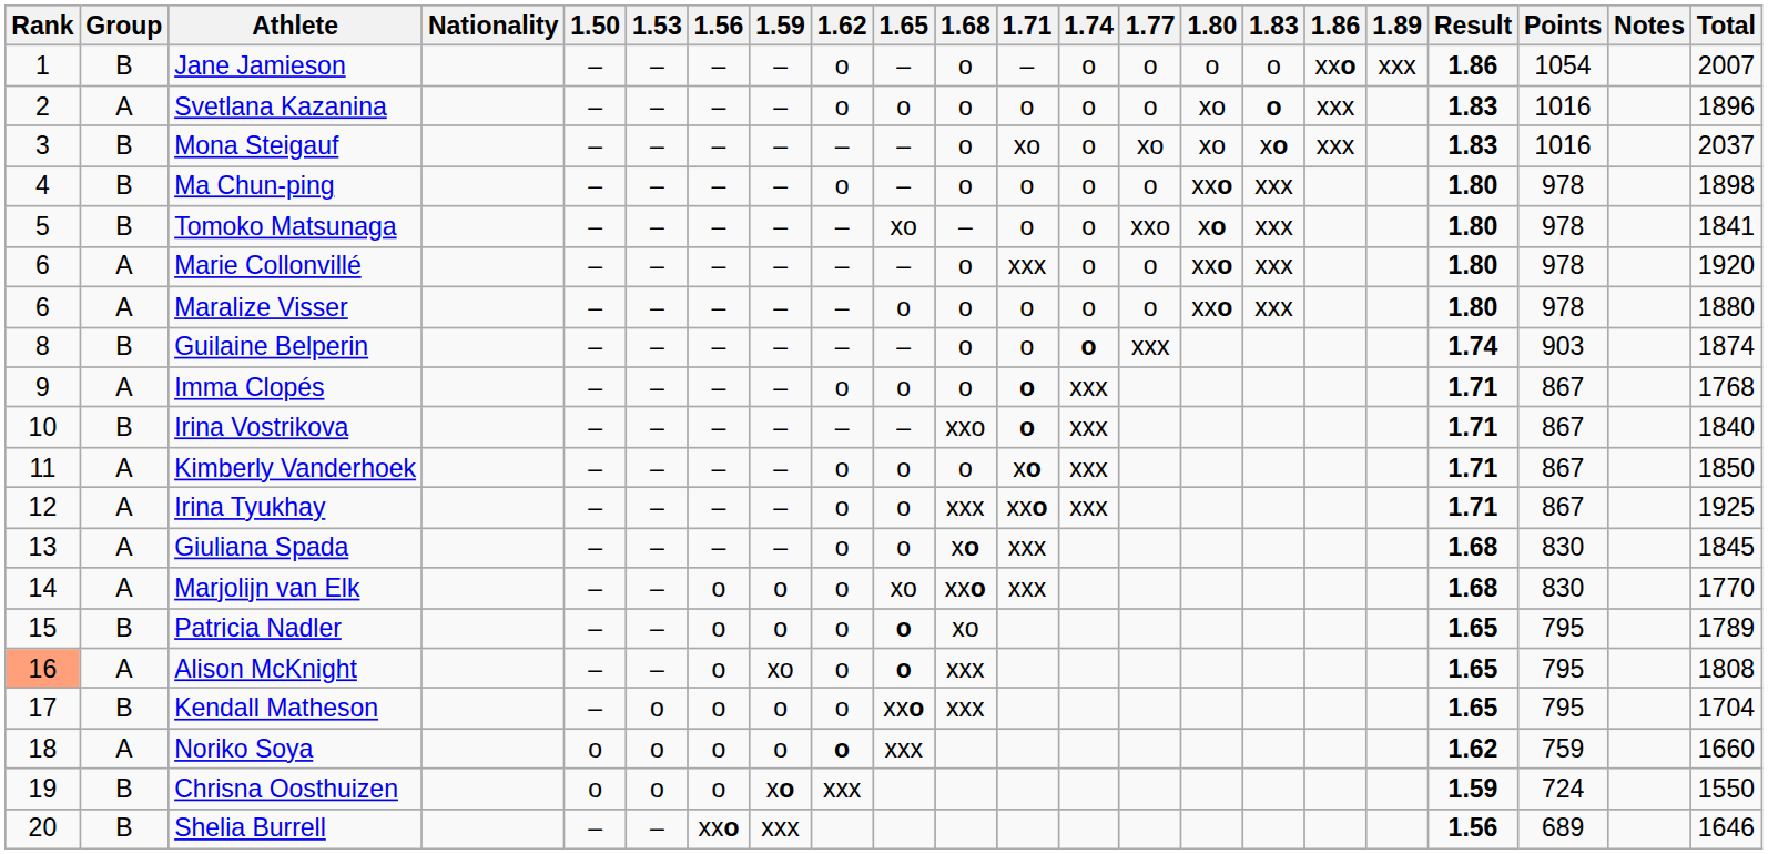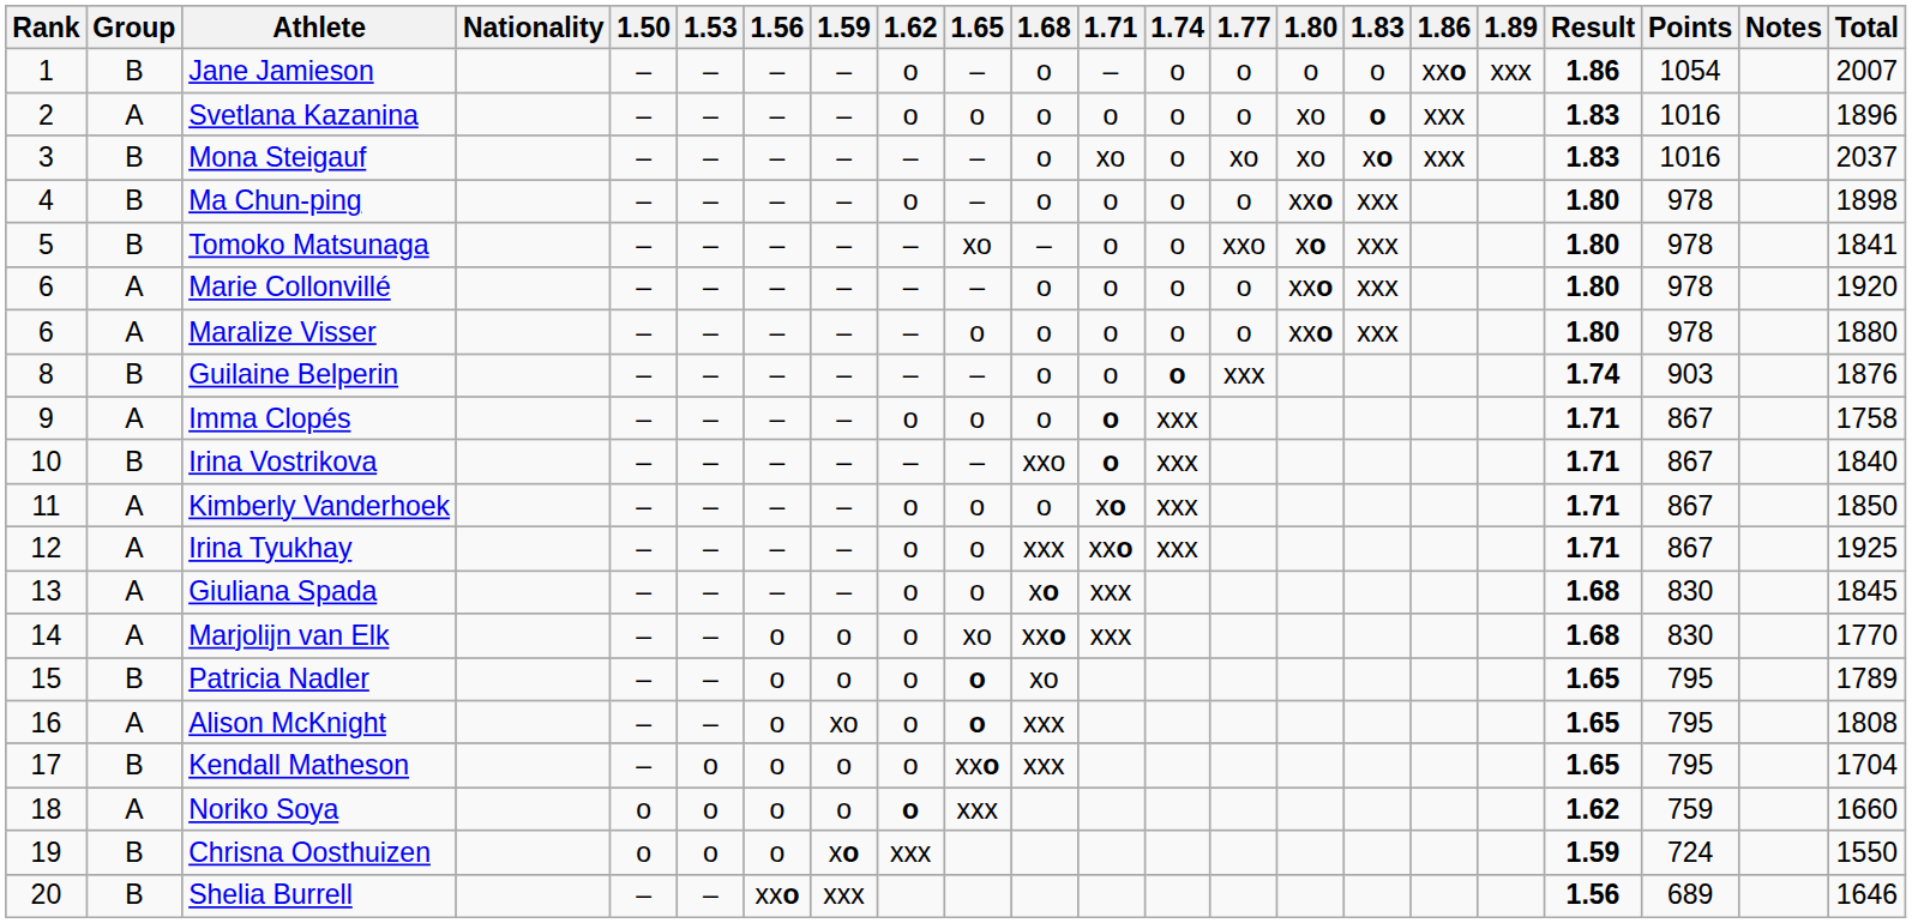Marie Collonvillé | 1.71: xxx -> o
Guilaine Belperin | Total: 1874 -> 1876
Imma Clopés | Total: 1768 -> 1758
Alison McKnight | Rank: lightsalmon background -> no background
